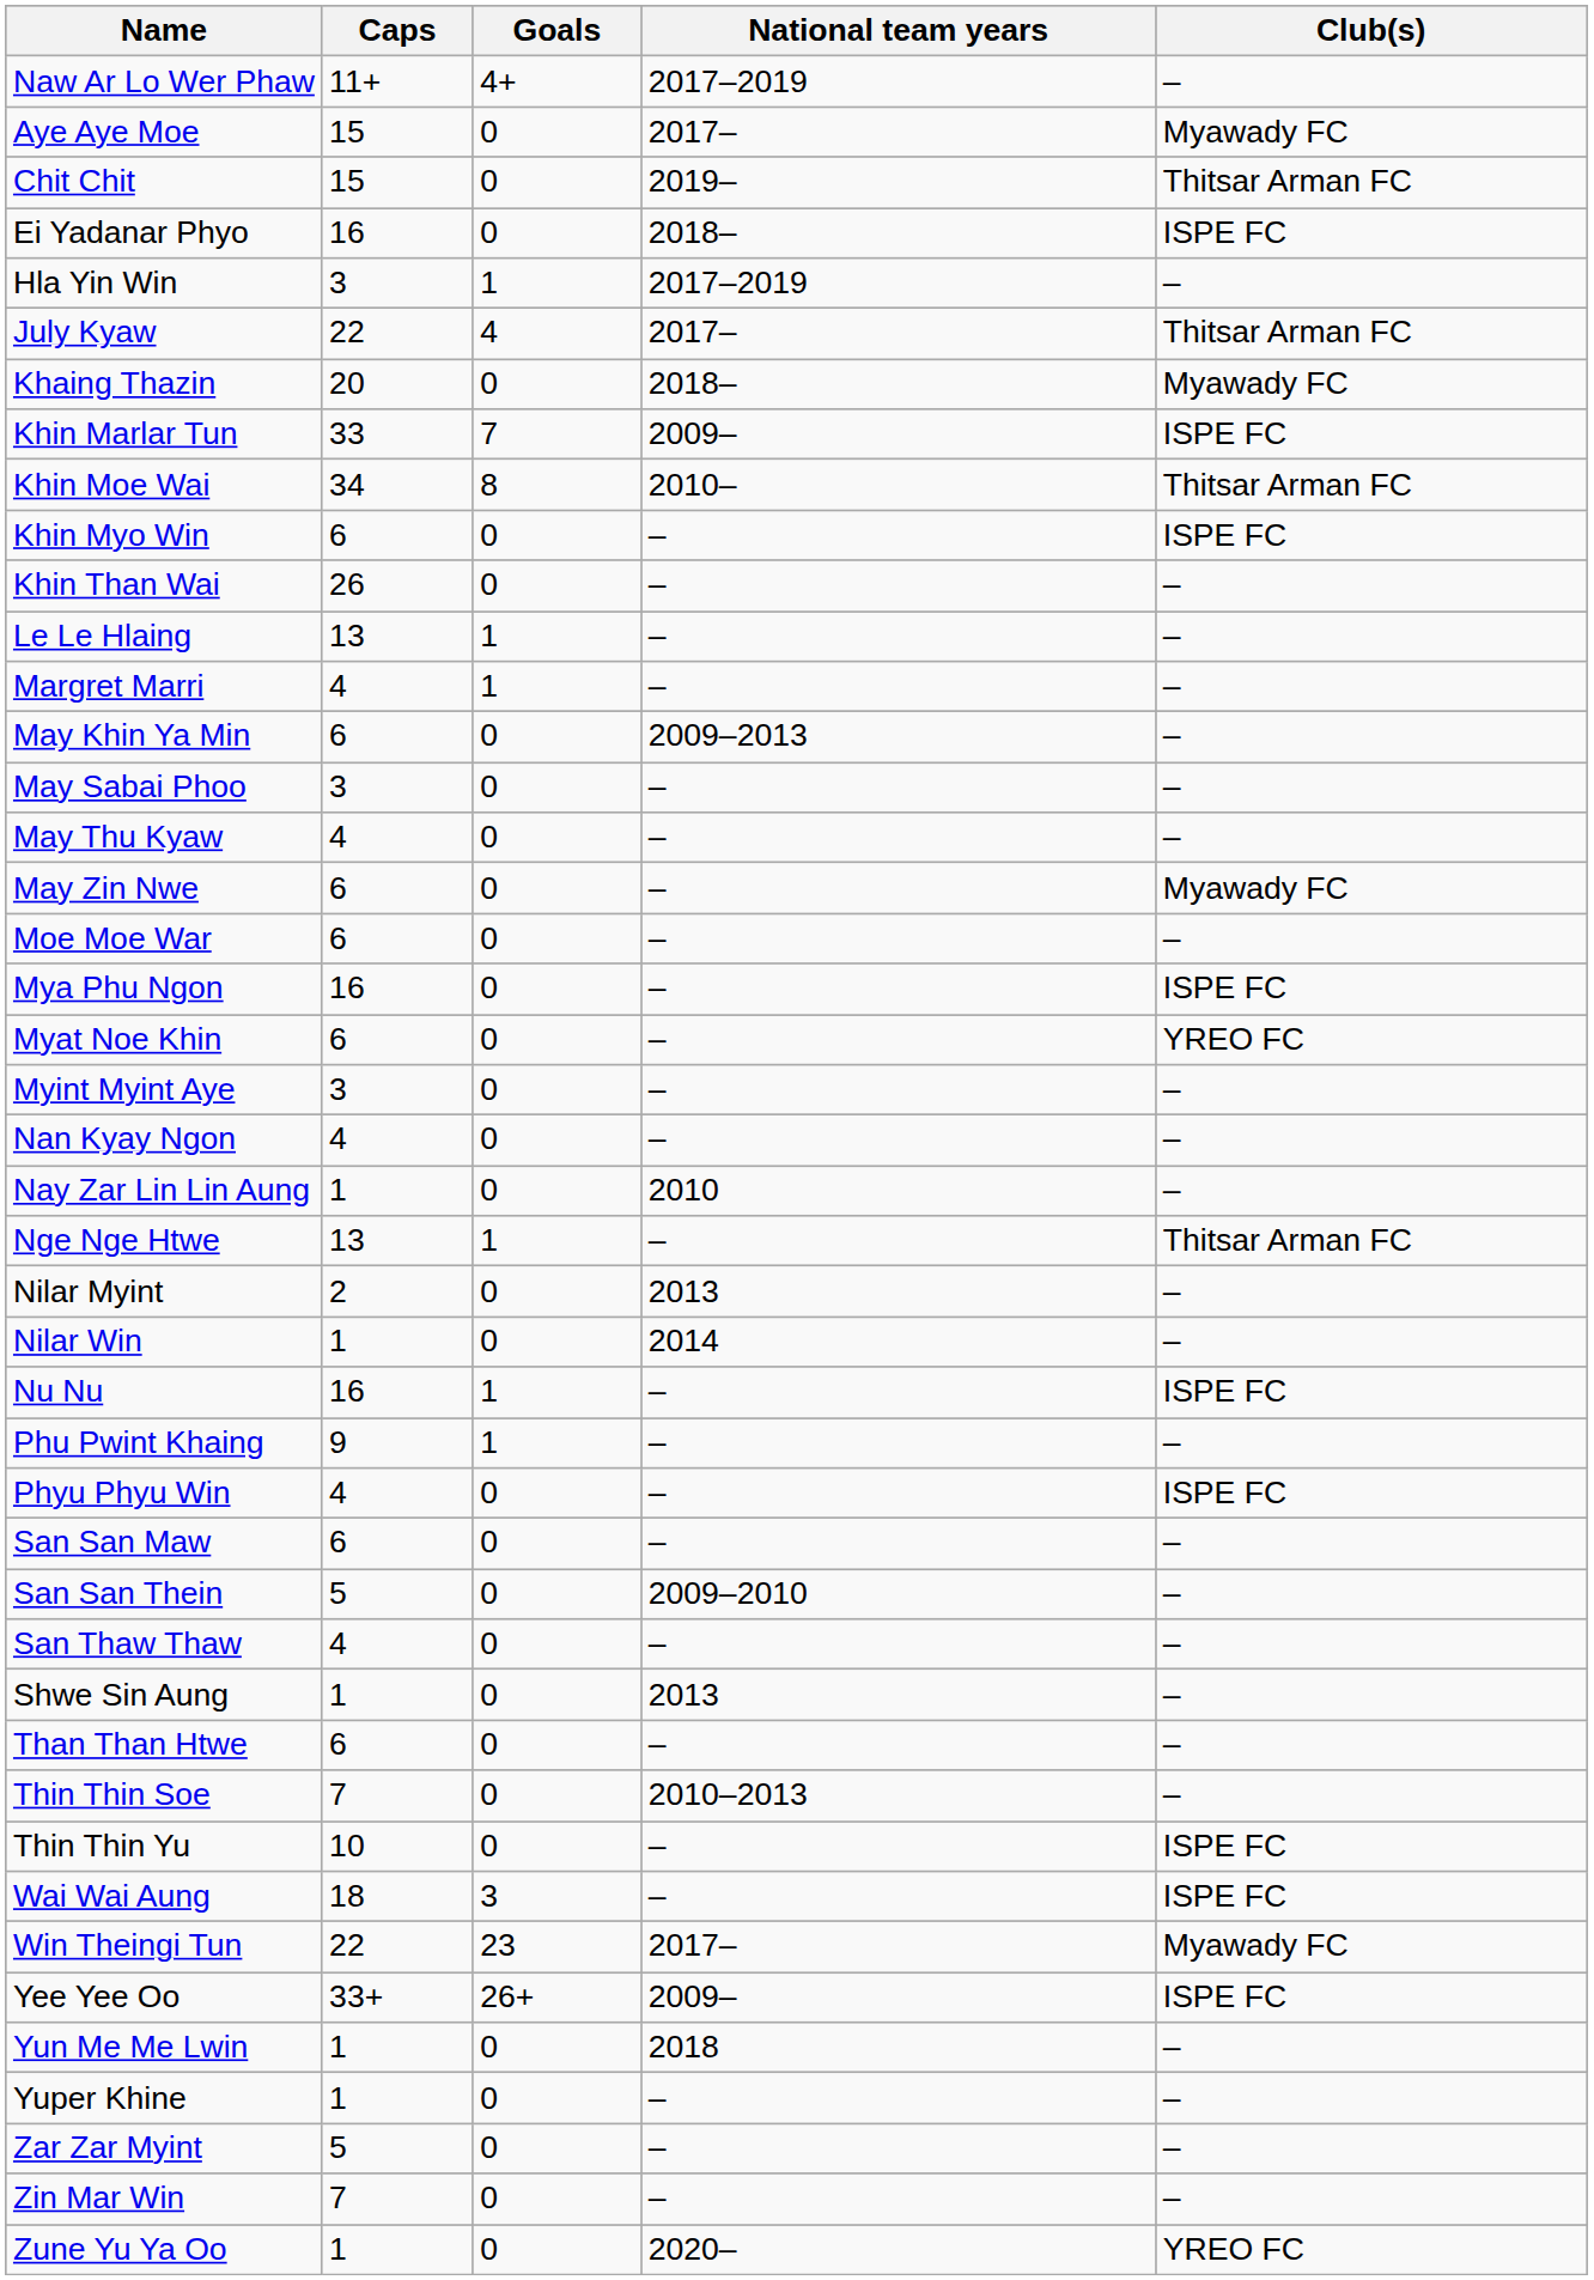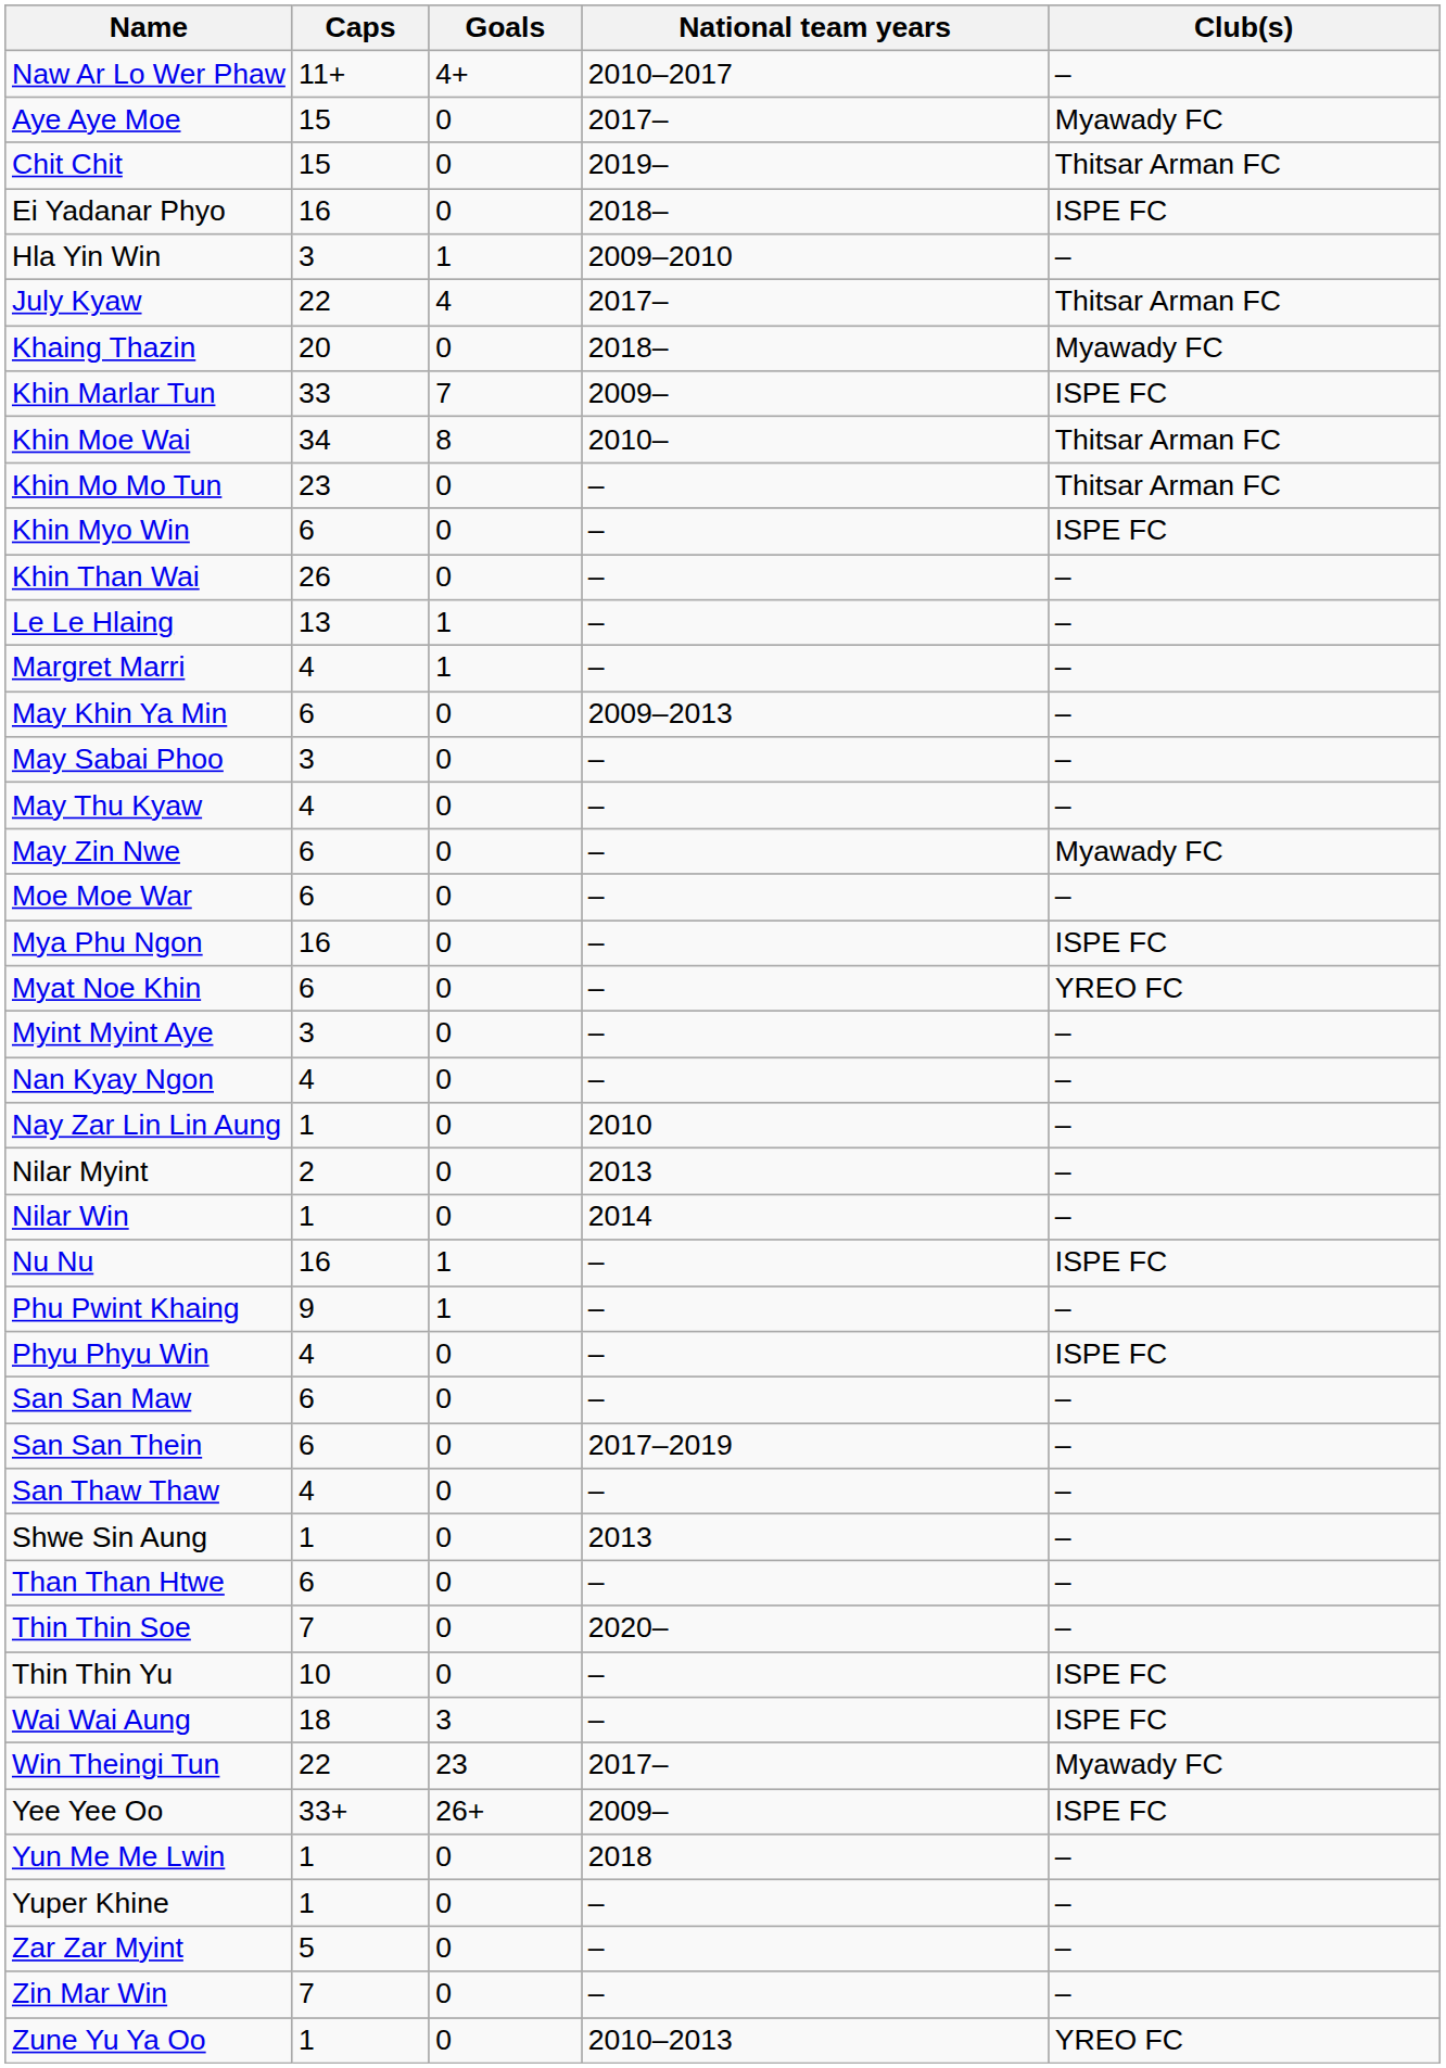Naw Ar Lo Wer Phaw | National team years: 2017–2019 -> 2010–2017
Hla Yin Win | National team years: 2017–2019 -> 2009–2010
+ row: Khin Mo Mo Tun | 23 | 0 | – | Thitsar Arman FC
- row: Nge Nge Htwe | 13 | 1 | – | Thitsar Arman FC
San San Thein | Caps: 5 -> 6
San San Thein | National team years: 2009–2010 -> 2017–2019
Thin Thin Soe | National team years: 2010–2013 -> 2020–
Zune Yu Ya Oo | National team years: 2020– -> 2010–2013
